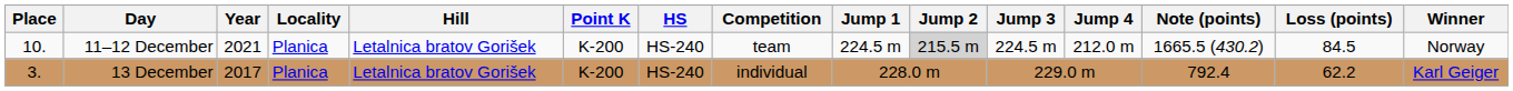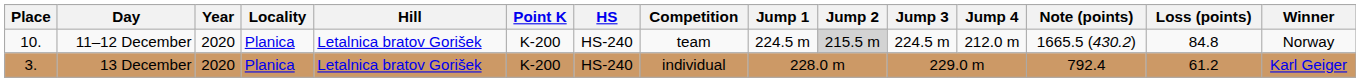11–12 December | Year: 2021 -> 2020
11–12 December | Loss (points): 84.5 -> 84.8
13 December | Year: 2017 -> 2020
13 December | Loss (points): 62.2 -> 61.2
